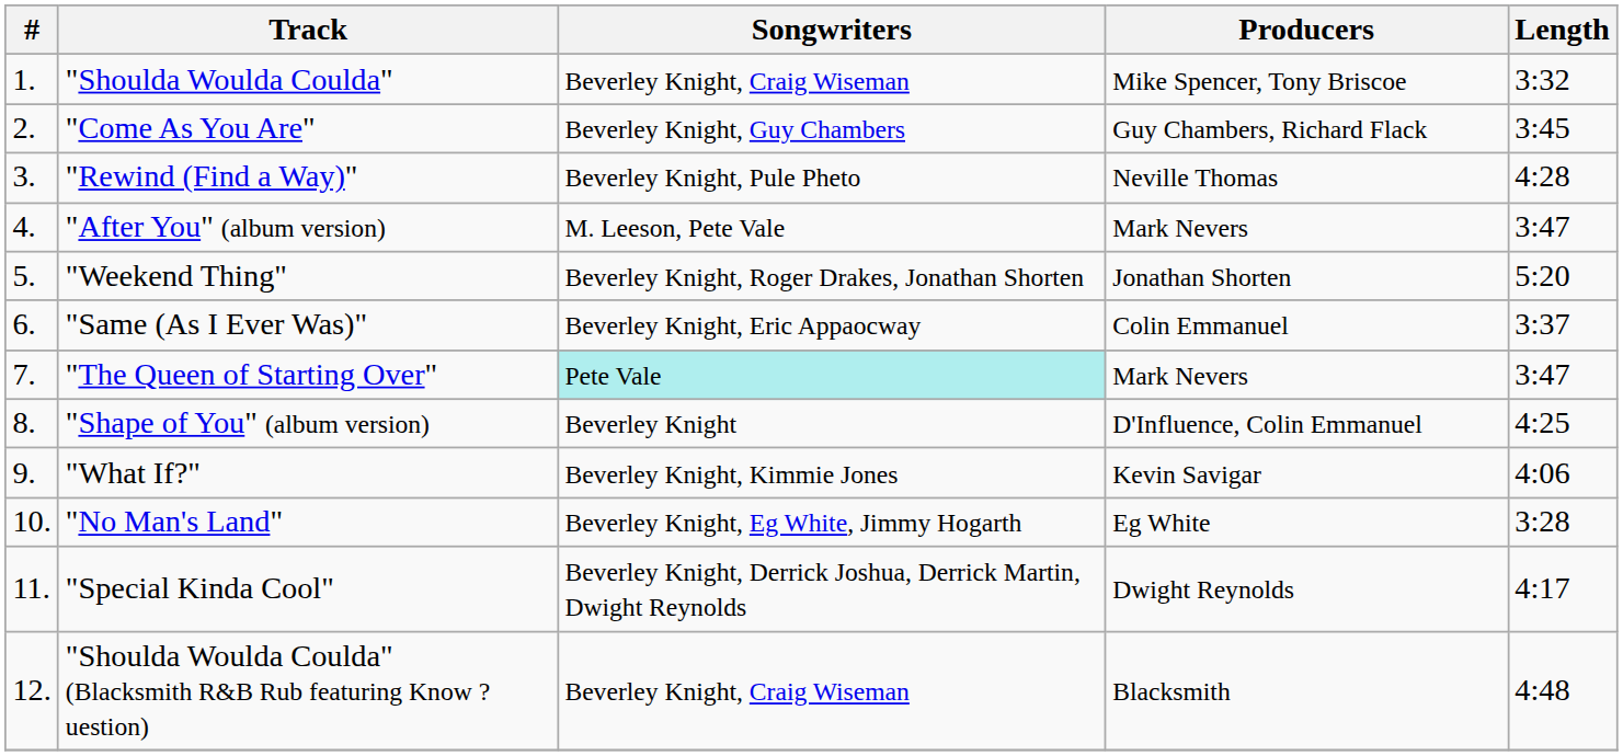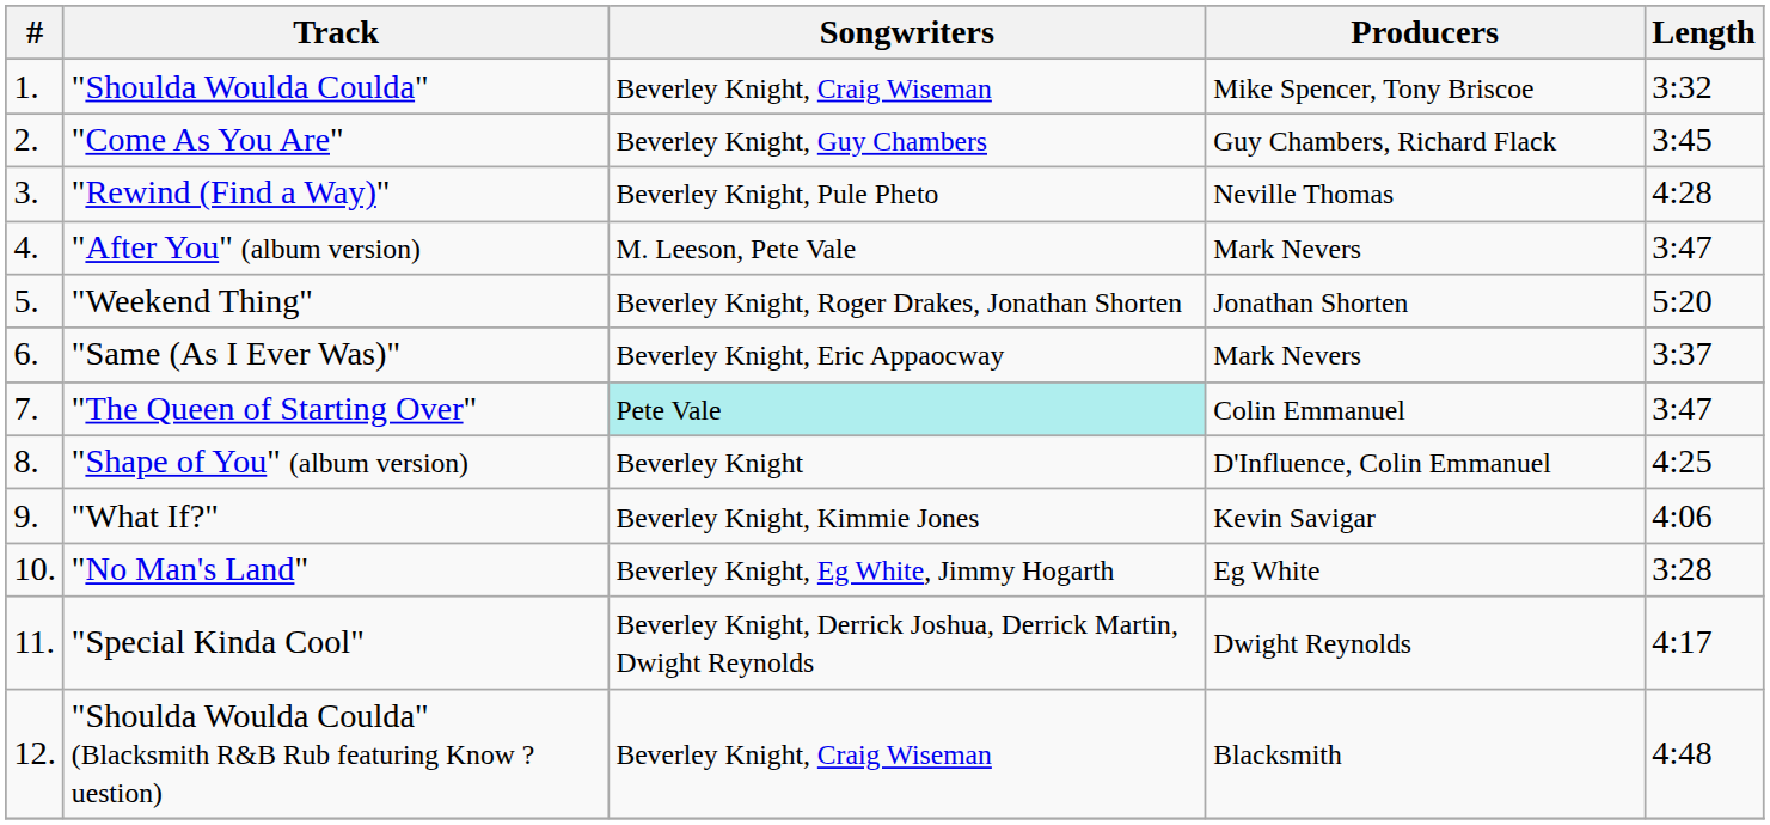"Same (As I Ever Was)" | Producers: Colin Emmanuel -> Mark Nevers
"The Queen of Starting Over" | Producers: Mark Nevers -> Colin Emmanuel
